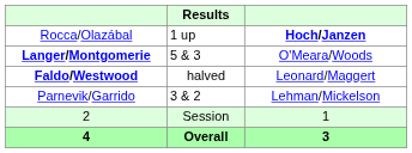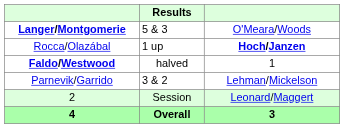rows swapped: Rocca/Olazábal <-> Langer/Montgomerie
Faldo/Westwood | column 3: Leonard/Maggert -> 1
2 | column 3: 1 -> Leonard/Maggert
